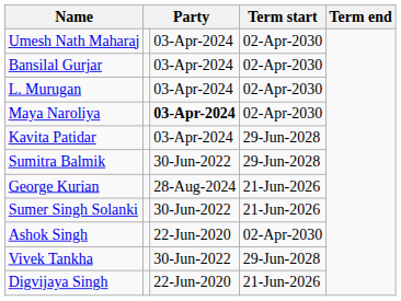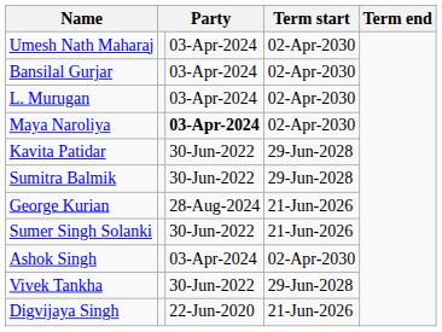Kavita Patidar | column 3: 03-Apr-2024 -> 30-Jun-2022
Ashok Singh | column 3: 22-Jun-2020 -> 03-Apr-2024
